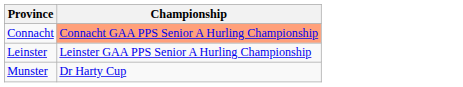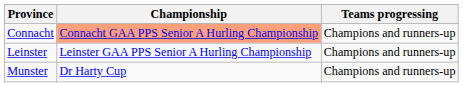+ column: Teams progressing | Champions and runners-up | Champions and runners-up | Champions and runners-up
